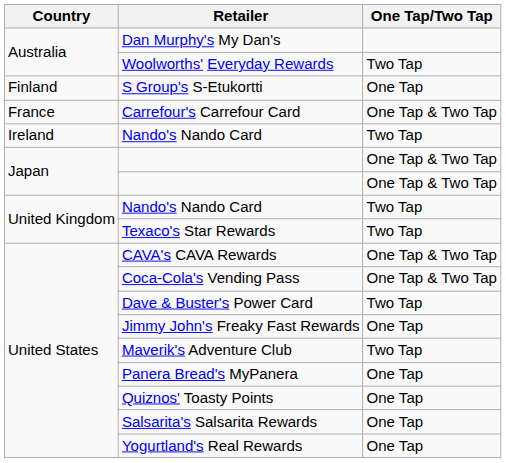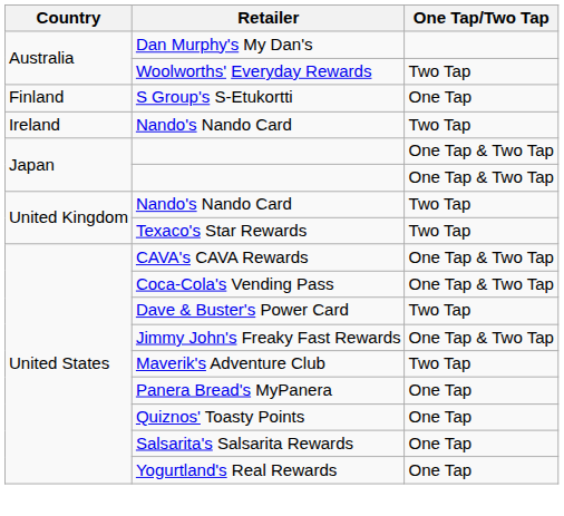- row: France | Carrefour's Carrefour Card | One Tap & Two Tap
Jimmy John's Freaky Fast Rewards | One Tap/Two Tap: One Tap -> One Tap & Two Tap
